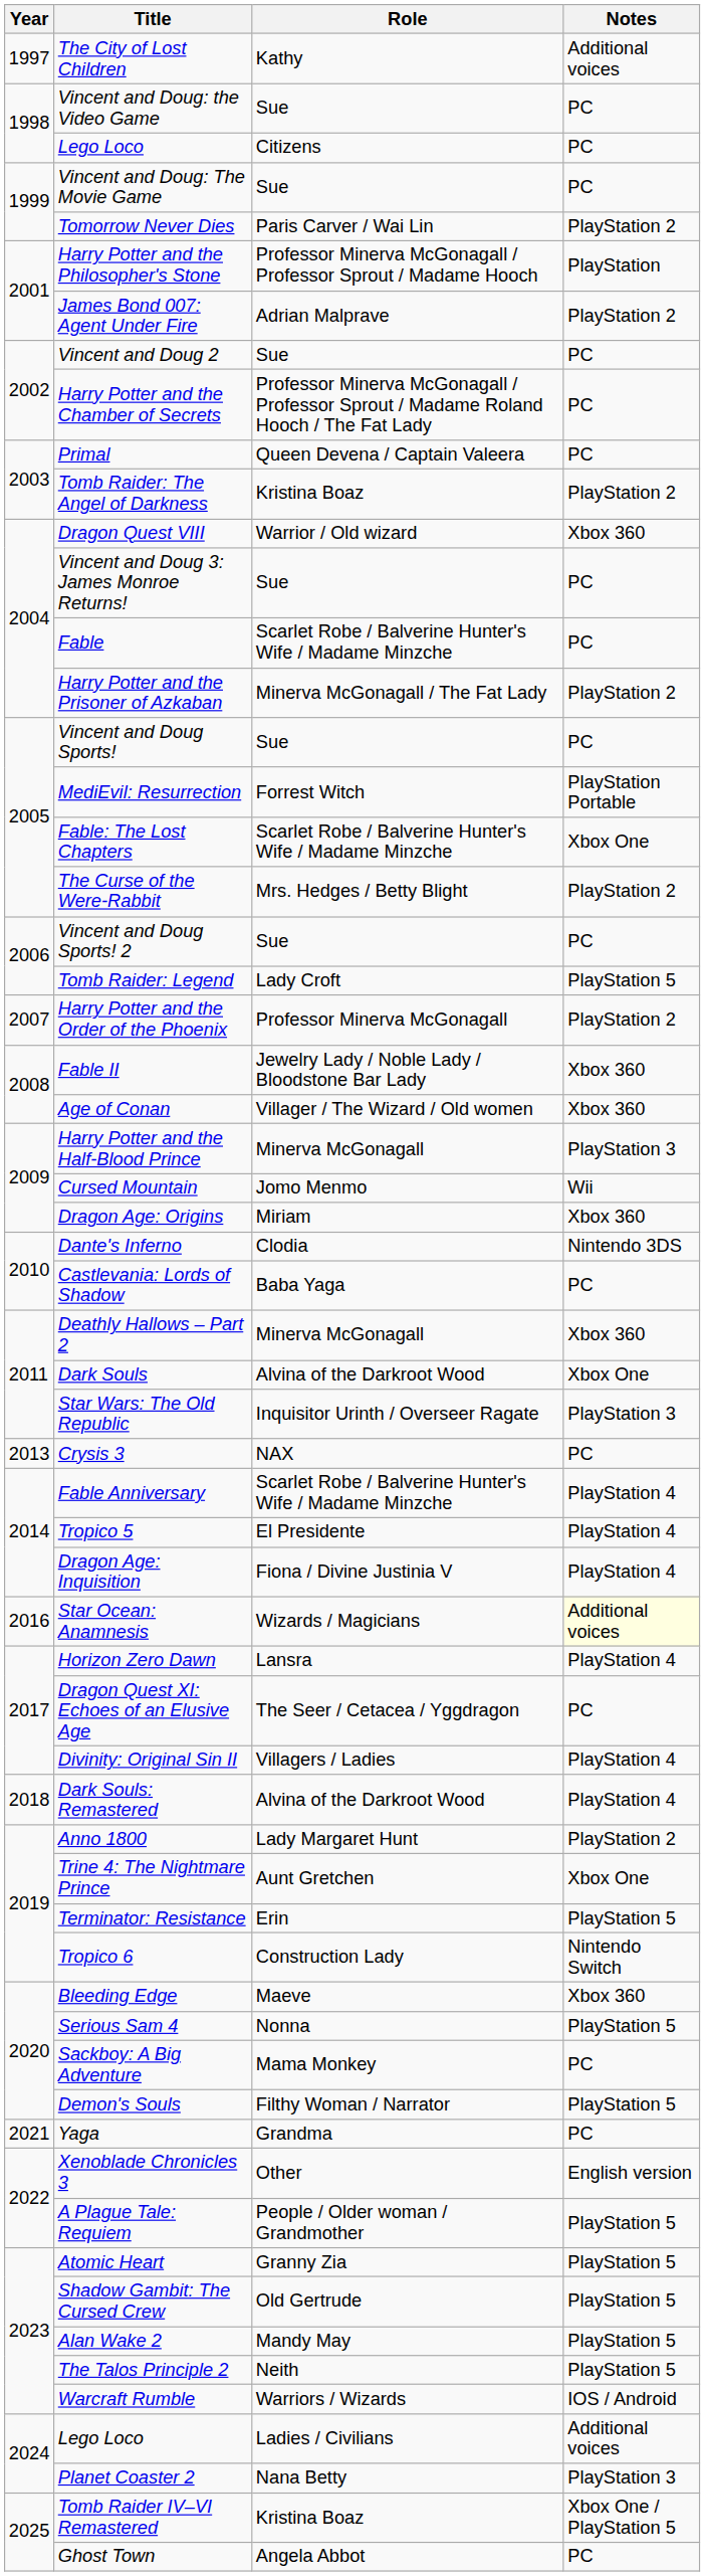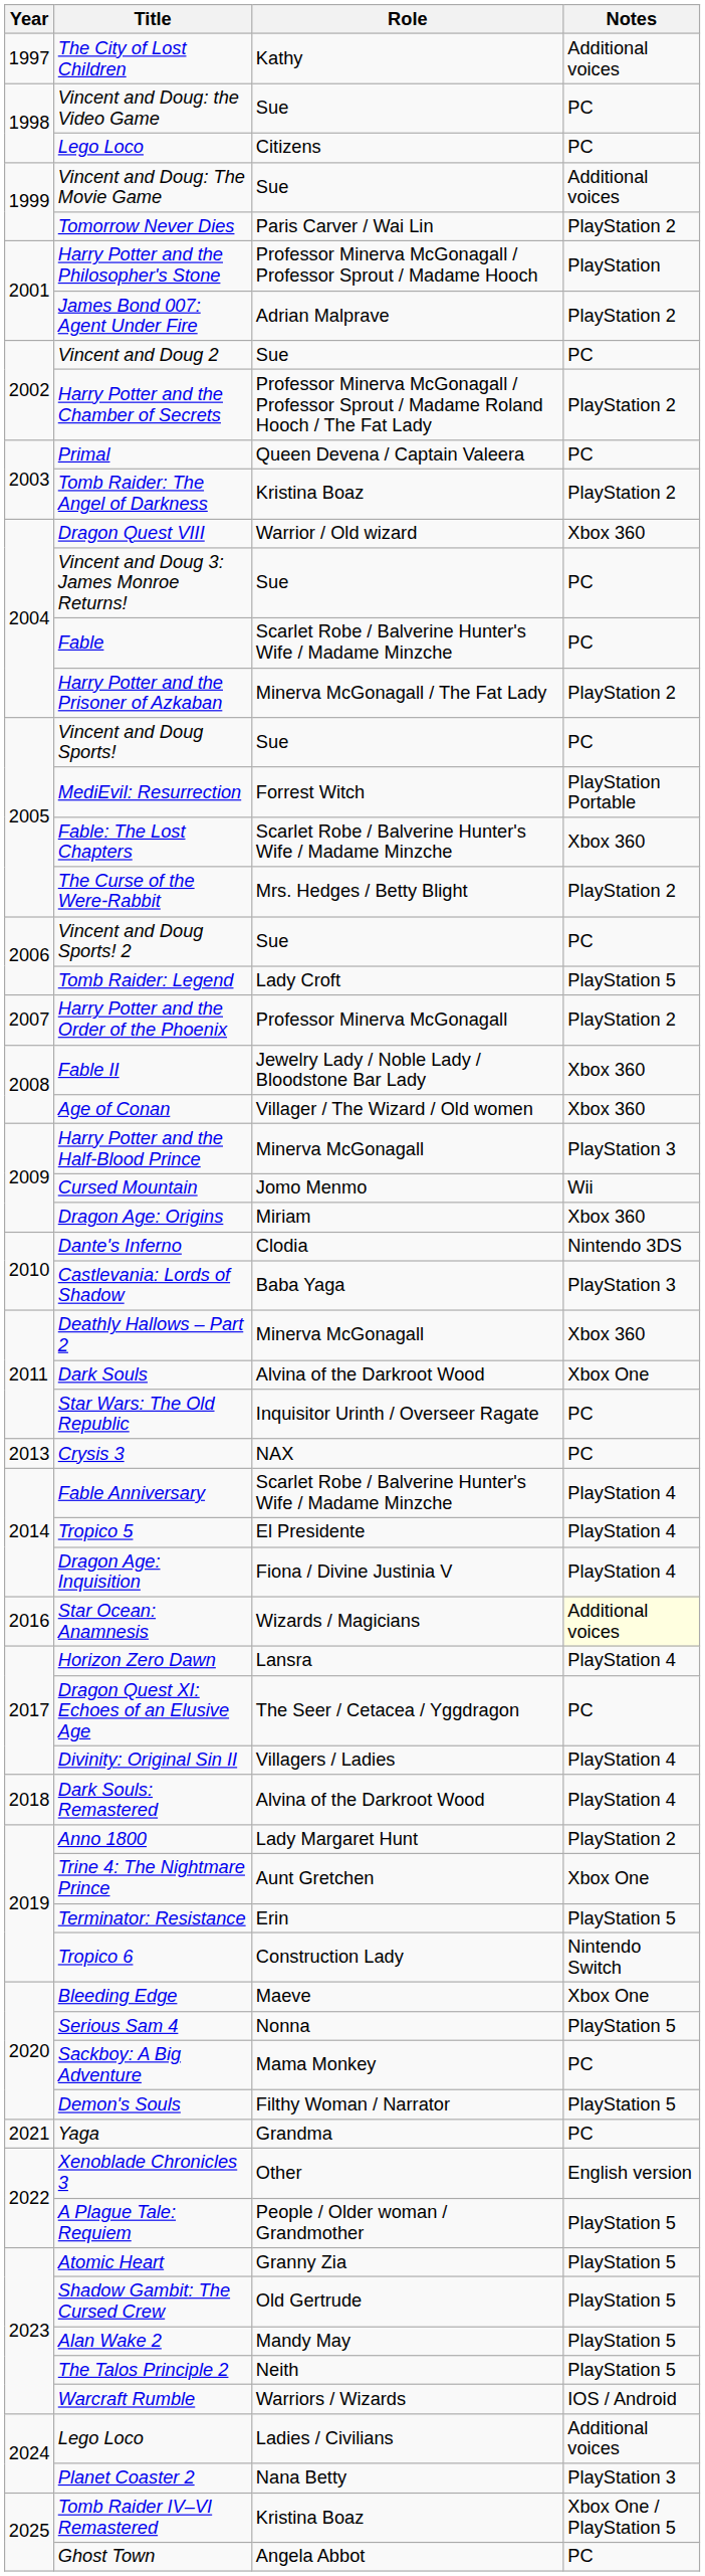Vincent and Doug: The Movie Game | Notes: PC -> Additional voices
Harry Potter and the Chamber of Secrets | Notes: PC -> PlayStation 2
Fable: The Lost Chapters | Notes: Xbox One -> Xbox 360
Castlevania: Lords of Shadow | Notes: PC -> PlayStation 3
Star Wars: The Old Republic | Notes: PlayStation 3 -> PC
Bleeding Edge | Notes: Xbox 360 -> Xbox One
